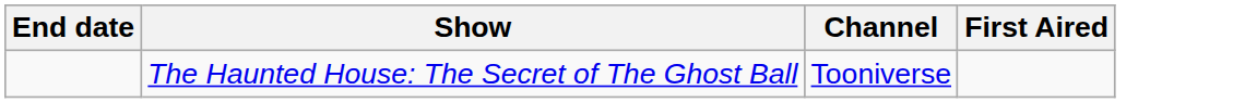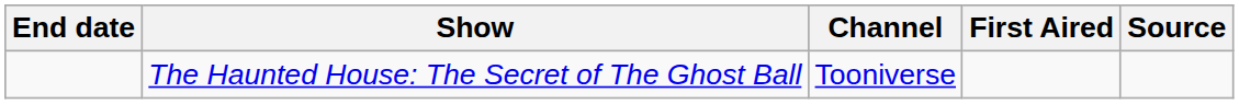+ column: Source
